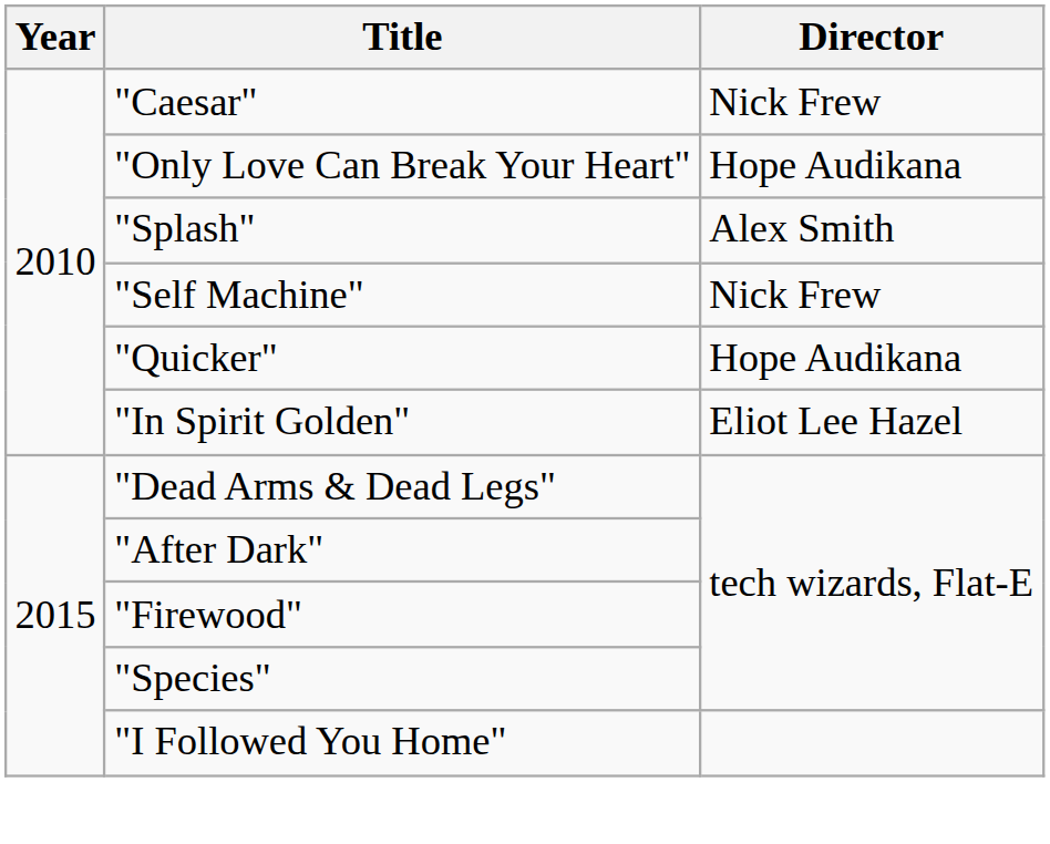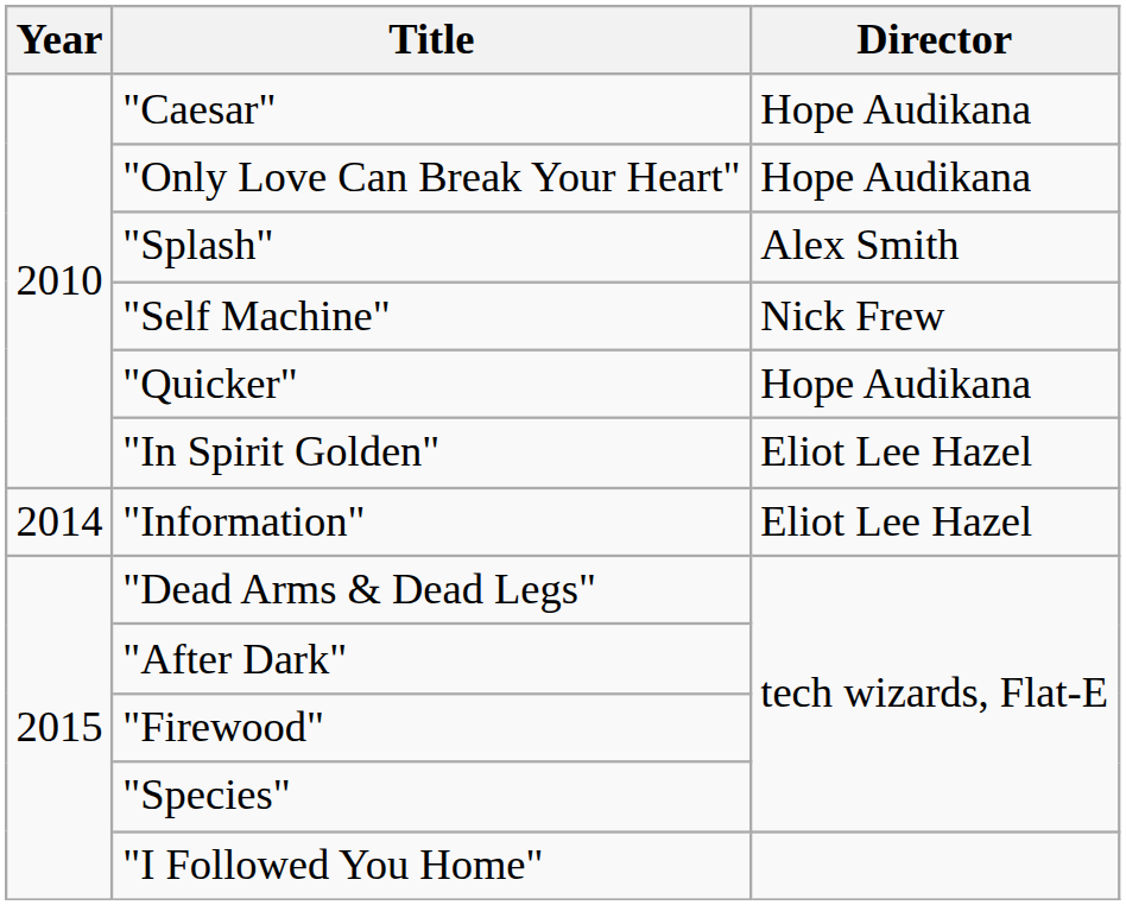"Caesar" | Director: Nick Frew -> Hope Audikana
+ row: 2014 | "Information" | Eliot Lee Hazel
